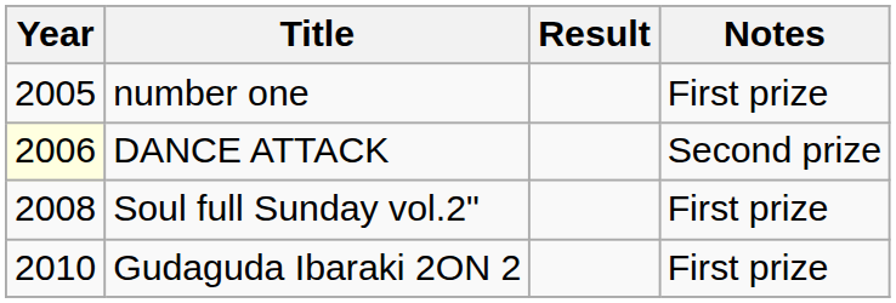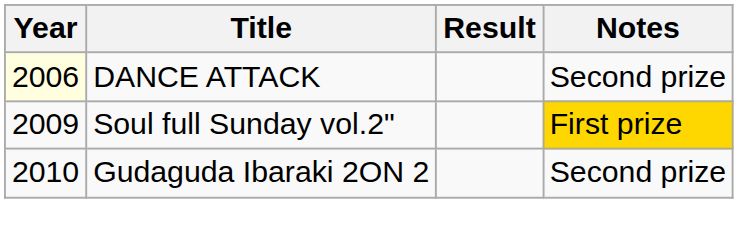- row: 2005 | number one | First prize
Soul full Sunday vol.2" | Year: 2008 -> 2009
Soul full Sunday vol.2" | Notes: no background -> gold background
Gudaguda Ibaraki 2ON 2 | Notes: First prize -> Second prize
